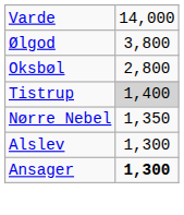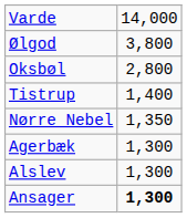Tistrup | column 2: lightgrey background -> no background
+ row: Agerbæk | 1,300
